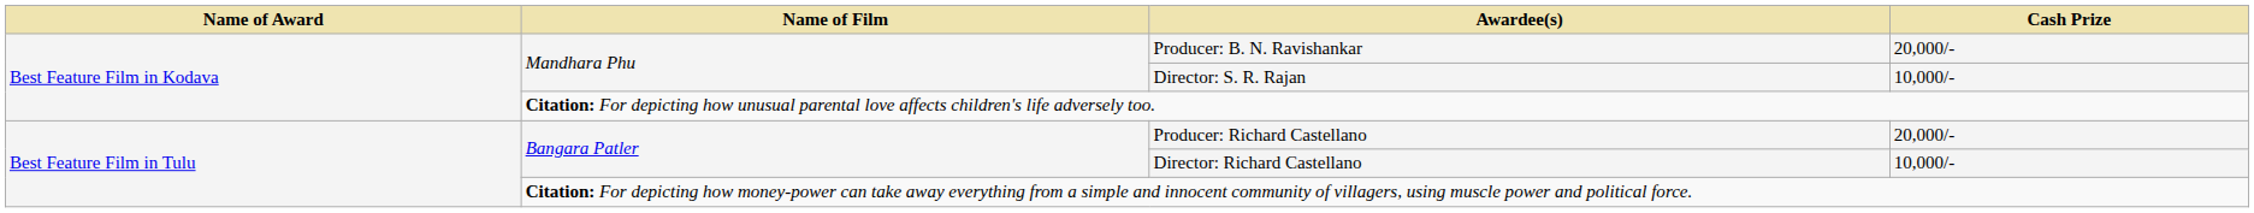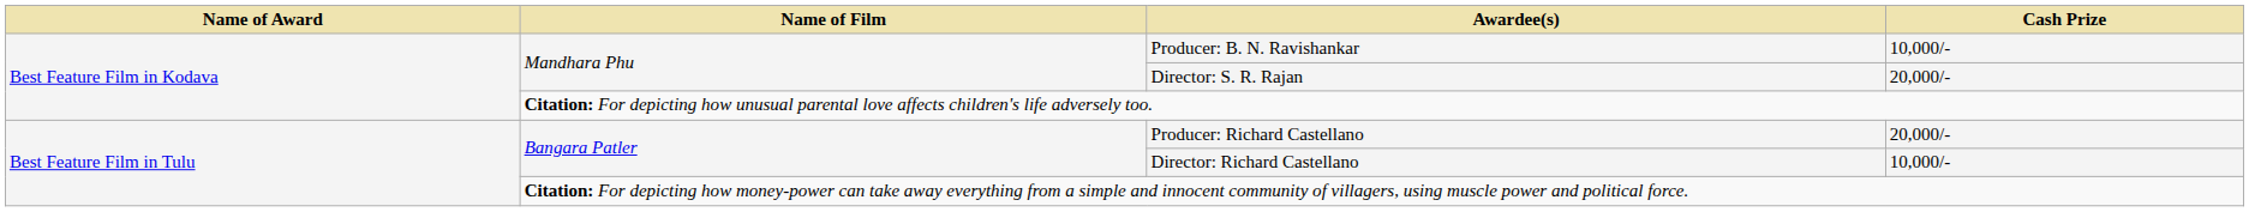Producer: B. N. Ravishankar | Cash Prize: 20,000/- -> 10,000/-
Director: S. R. Rajan | Cash Prize: 10,000/- -> 20,000/-
